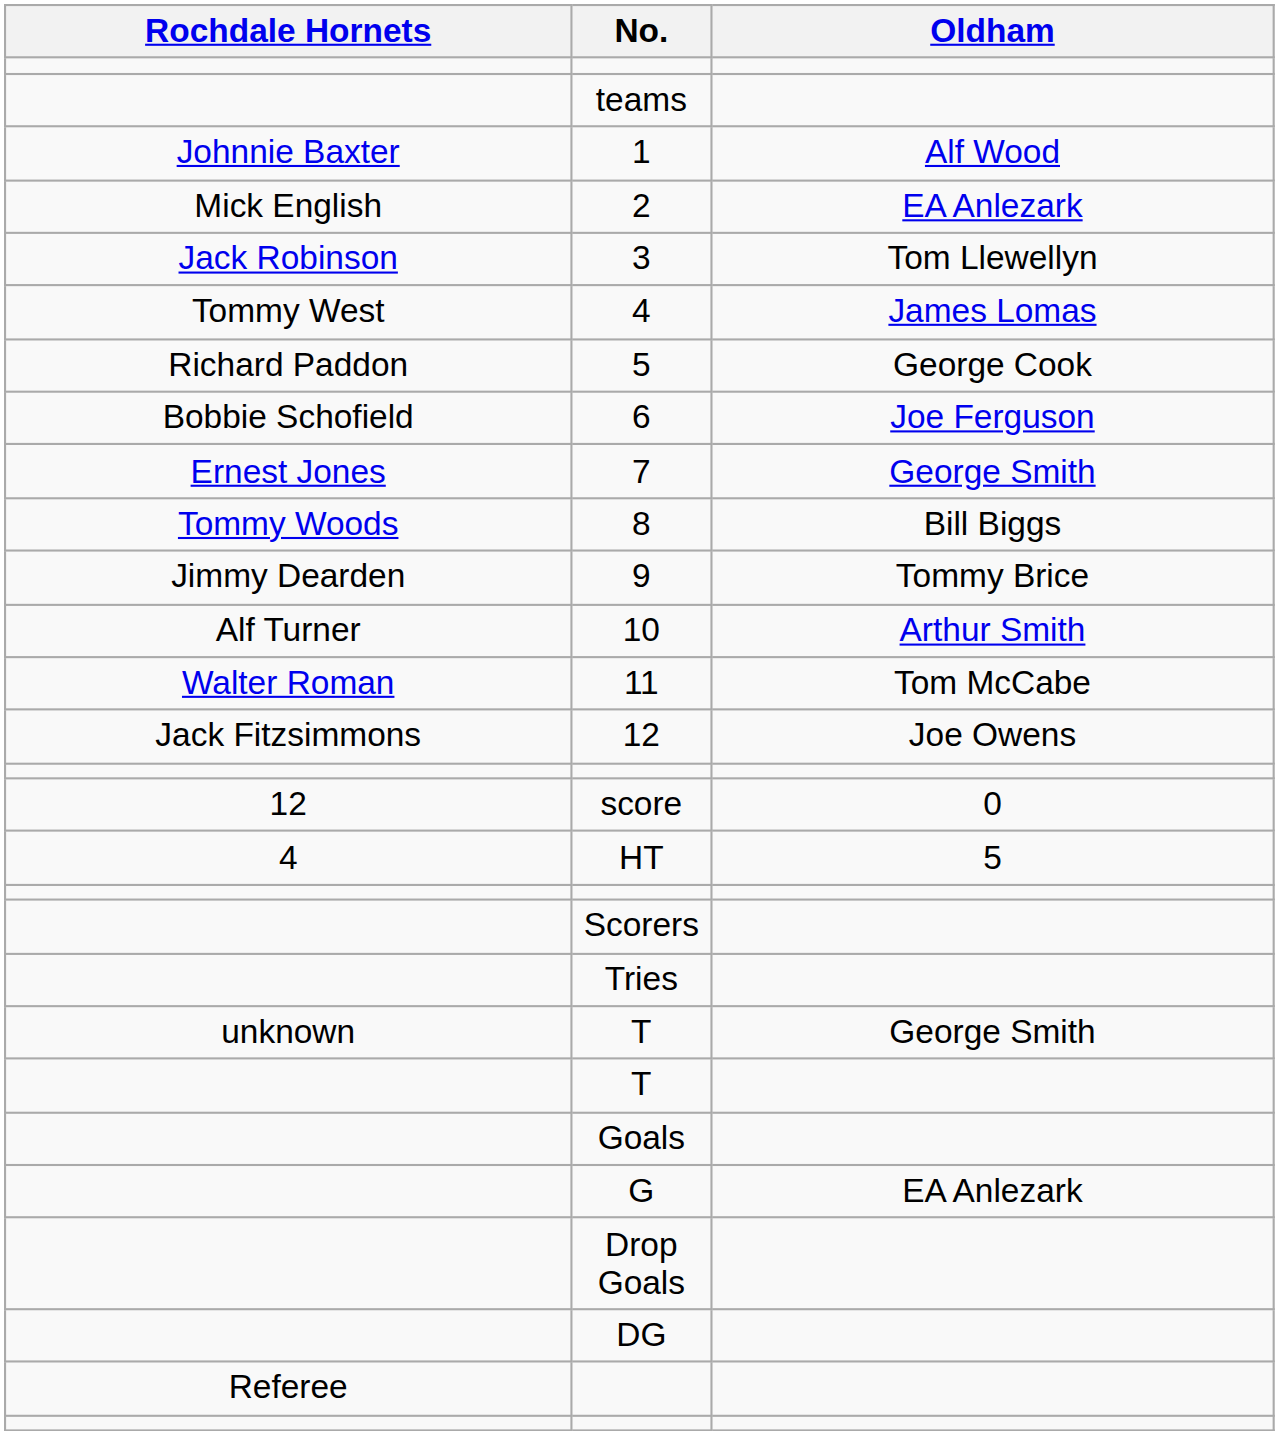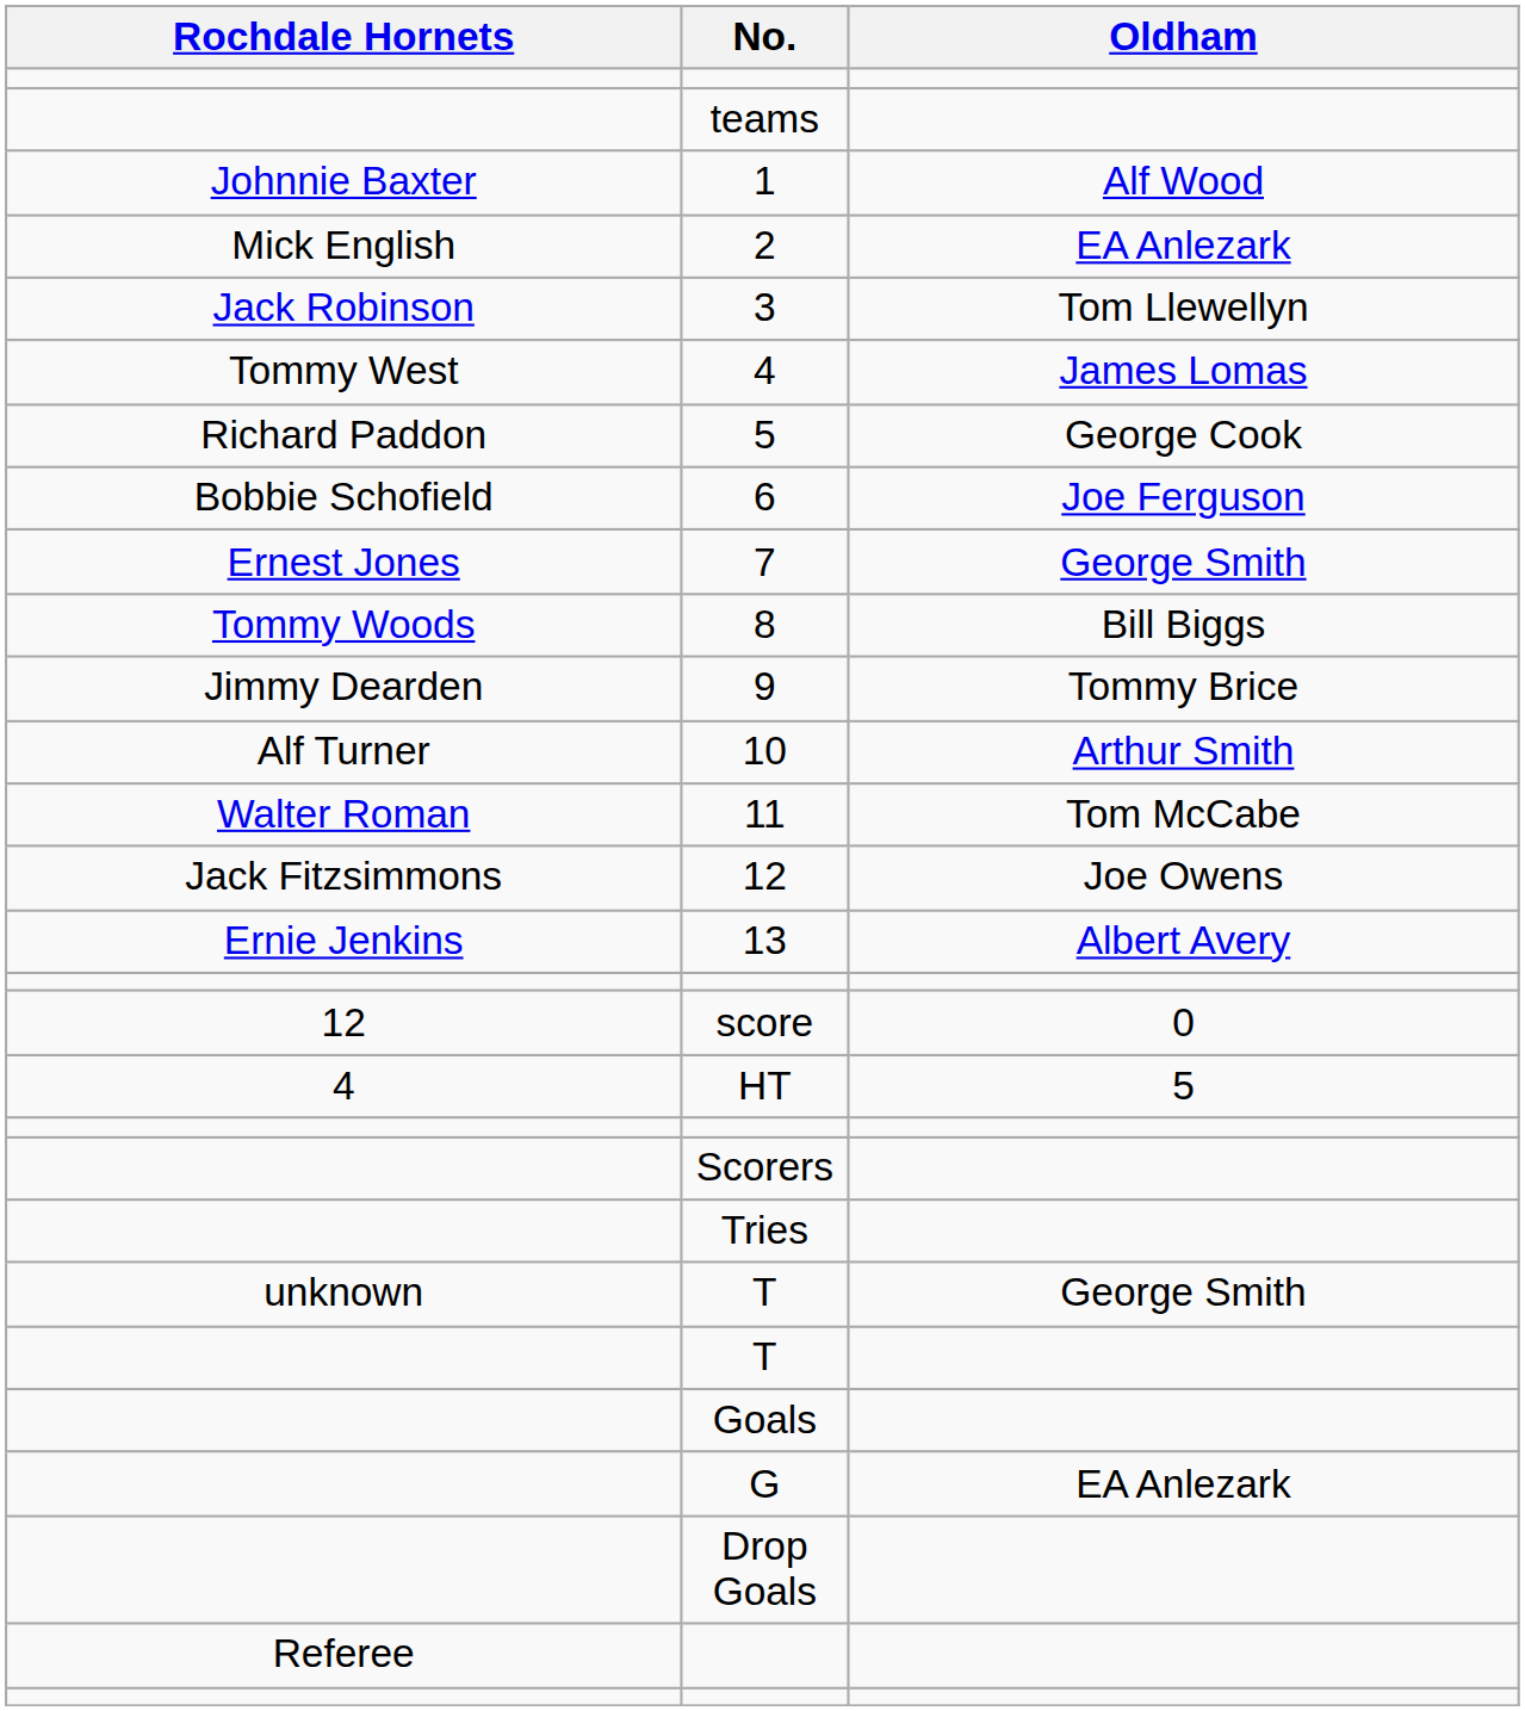+ row: Ernie Jenkins | 13 | Albert Avery
- row: DG
